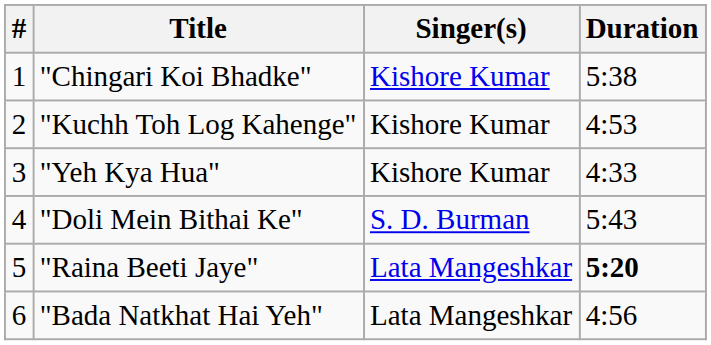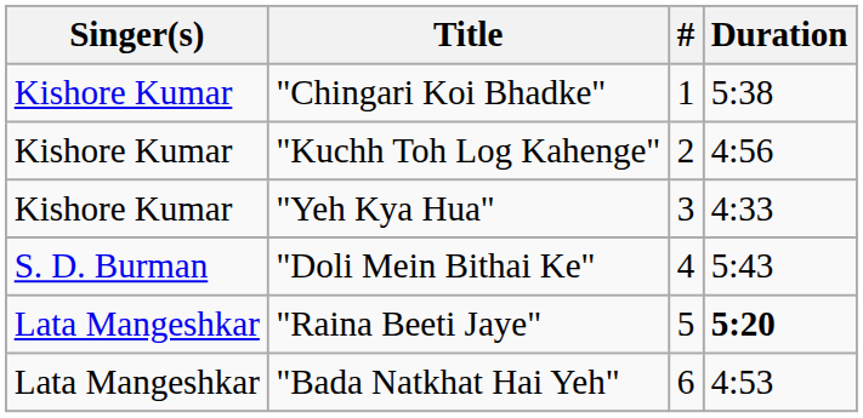columns swapped: # <-> Singer(s)
"Kuchh Toh Log Kahenge" | Duration: 4:53 -> 4:56
"Bada Natkhat Hai Yeh" | Duration: 4:56 -> 4:53
